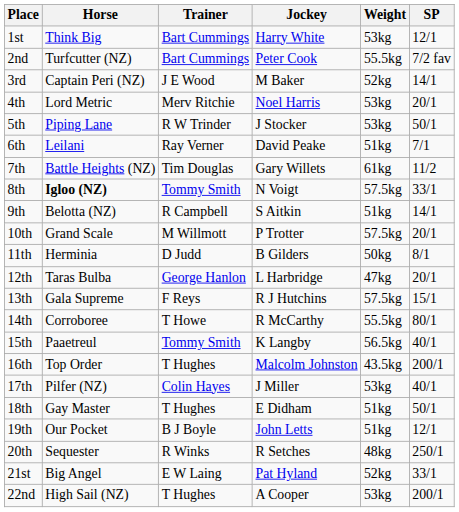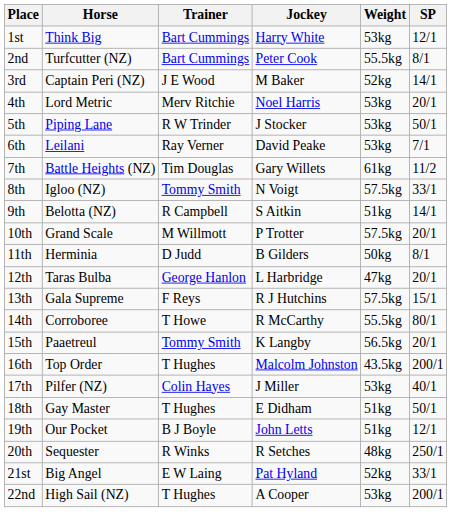2nd | SP: 7/2 fav -> 8/1
6th | Weight: 51kg -> 53kg
8th | Horse: bold -> normal
15th | SP: 40/1 -> 20/1
